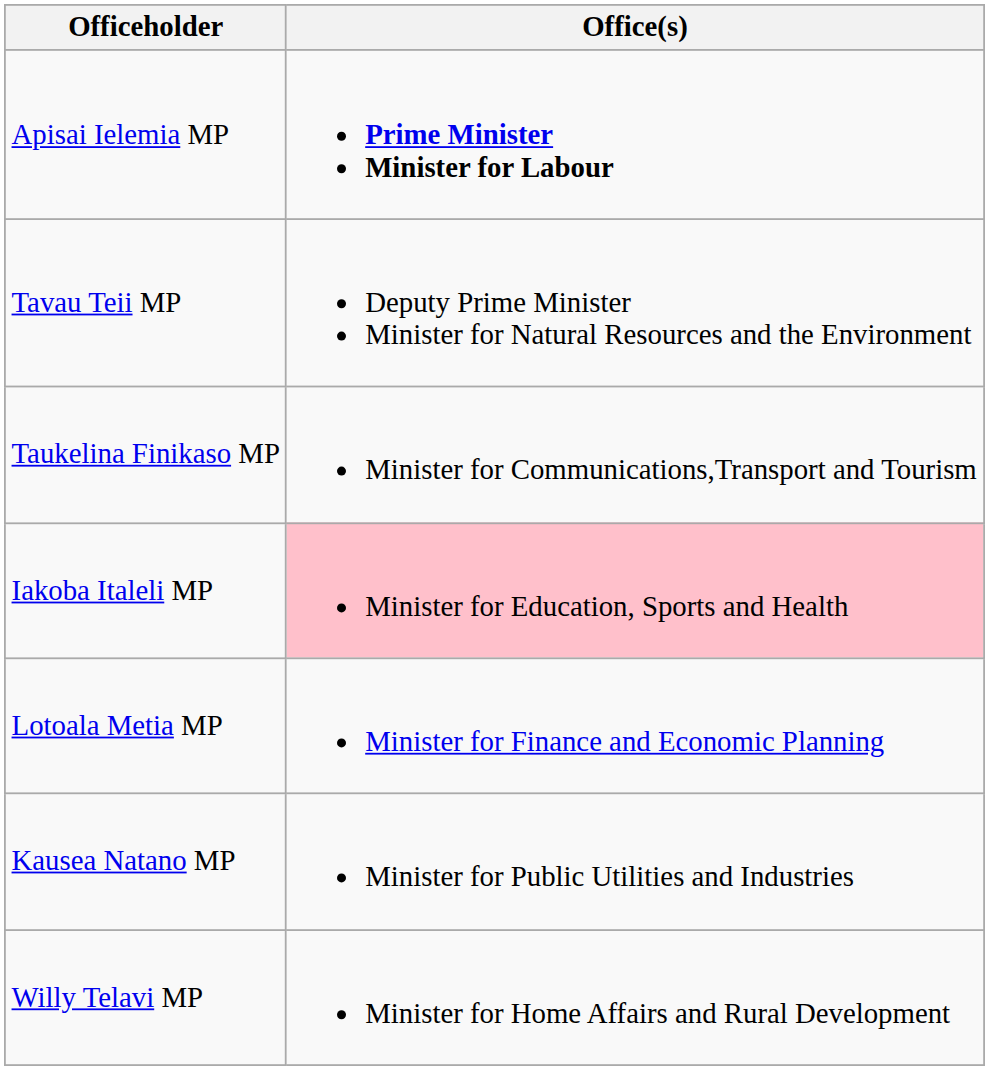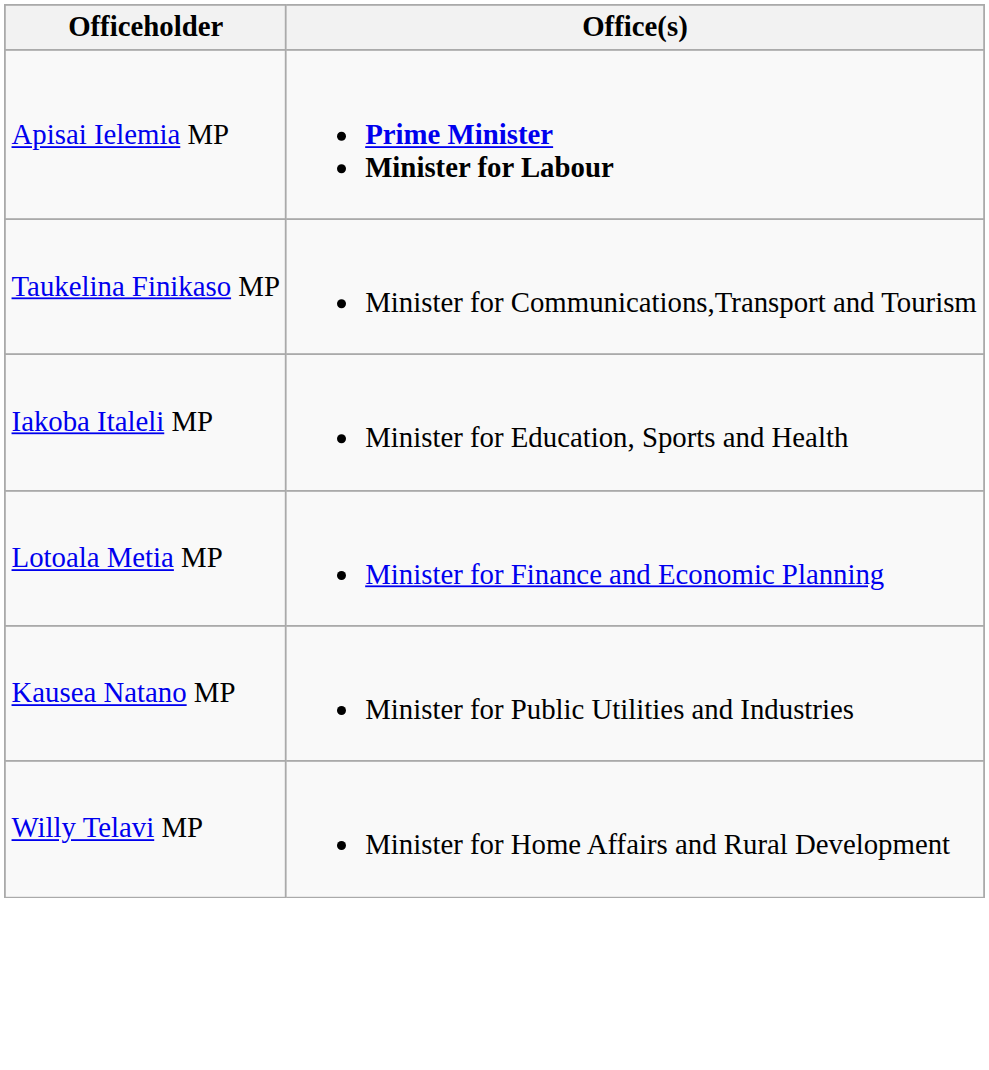- row: Tavau Teii MP | Deputy Prime Minister Minister for Natural Resources and the Environment
Iakoba Italeli MP | Office(s): pink background -> no background
